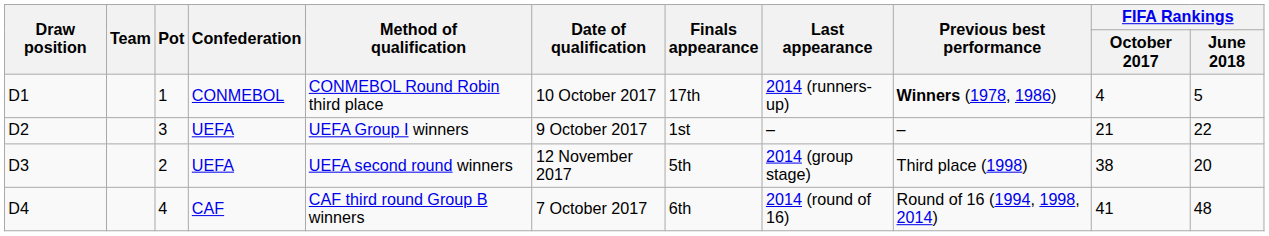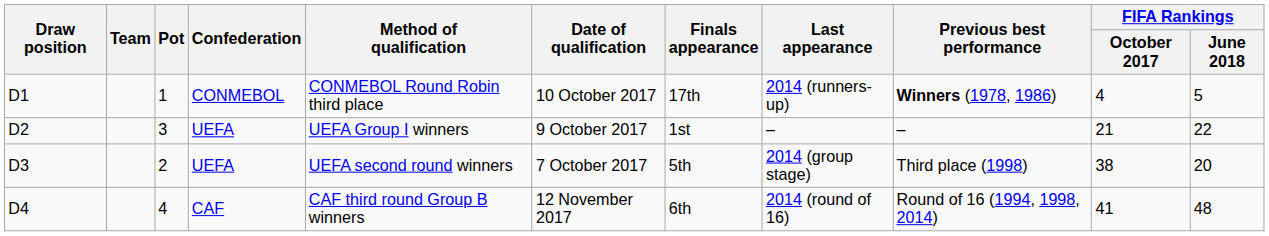D3 | Date of qualification: 12 November 2017 -> 7 October 2017
D4 | Date of qualification: 7 October 2017 -> 12 November 2017
